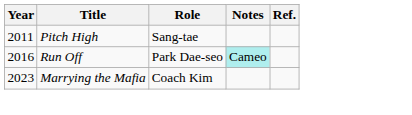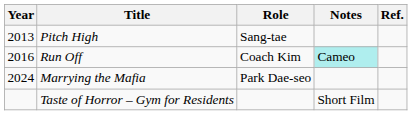Pitch High | Year: 2011 -> 2013
Run Off | Role: Park Dae-seo -> Coach Kim
Marrying the Mafia | Year: 2023 -> 2024
Marrying the Mafia | Role: Coach Kim -> Park Dae-seo
+ row: Taste of Horror – Gym for Residents | Short Film
